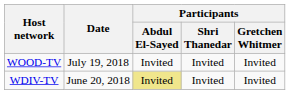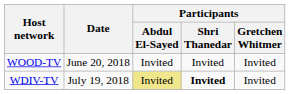WOOD-TV | Date: July 19, 2018 -> June 20, 2018
WDIV-TV | Date: June 20, 2018 -> July 19, 2018
WDIV-TV | Participants / Shri Thanedar: normal -> bold
